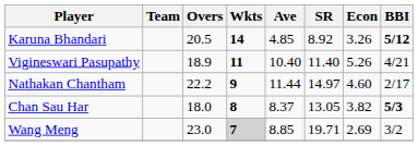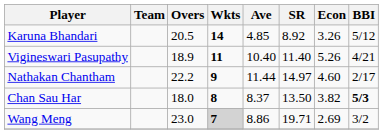Karuna Bhandari | BBI: bold -> normal
Chan Sau Har | SR: 13.05 -> 13.50
Wang Meng | Ave: 8.85 -> 8.86
